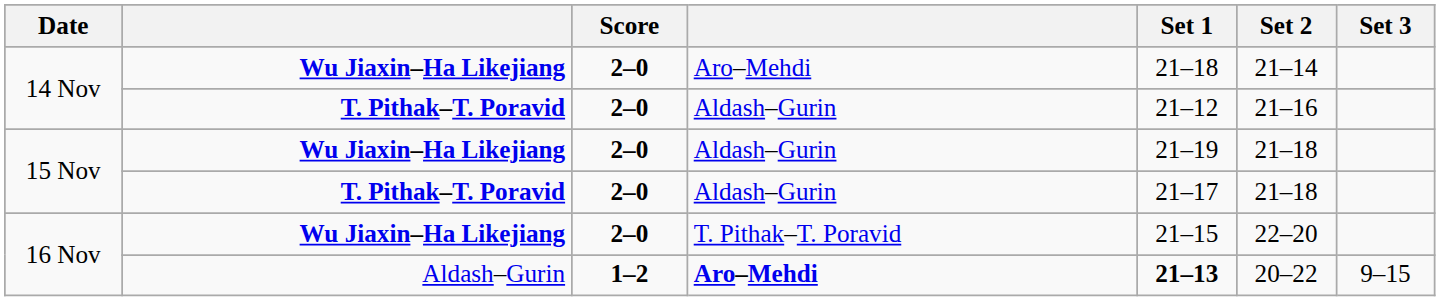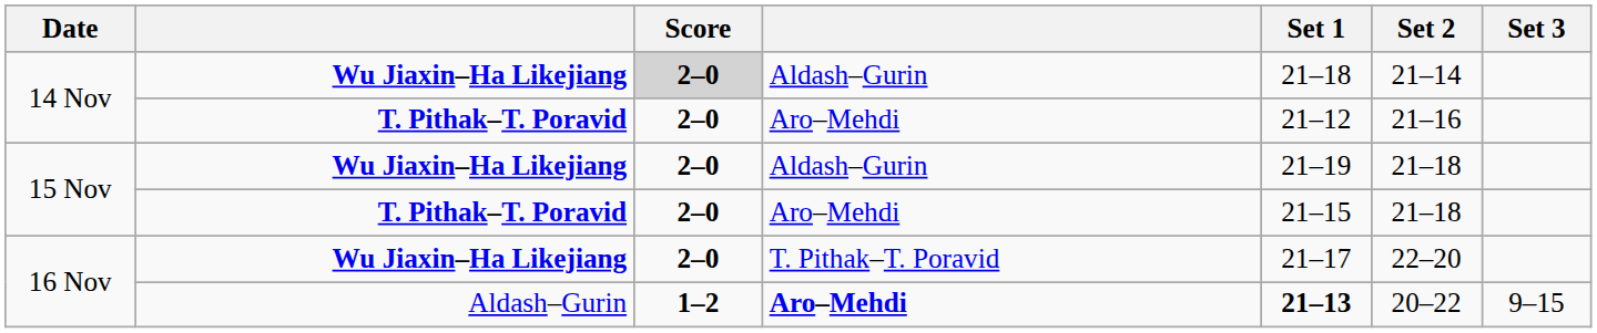14 Nov / Wu Jiaxin–Ha Likejiang | Score: no background -> lightgrey background
14 Nov / Wu Jiaxin–Ha Likejiang | column 4: Aro–Mehdi -> Aldash–Gurin
14 Nov / T. Pithak–T. Poravid | column 4: Aldash–Gurin -> Aro–Mehdi
15 Nov / T. Pithak–T. Poravid | column 4: Aldash–Gurin -> Aro–Mehdi
15 Nov / T. Pithak–T. Poravid | Set 1: 21–17 -> 21–15
16 Nov / Wu Jiaxin–Ha Likejiang | Set 1: 21–15 -> 21–17
